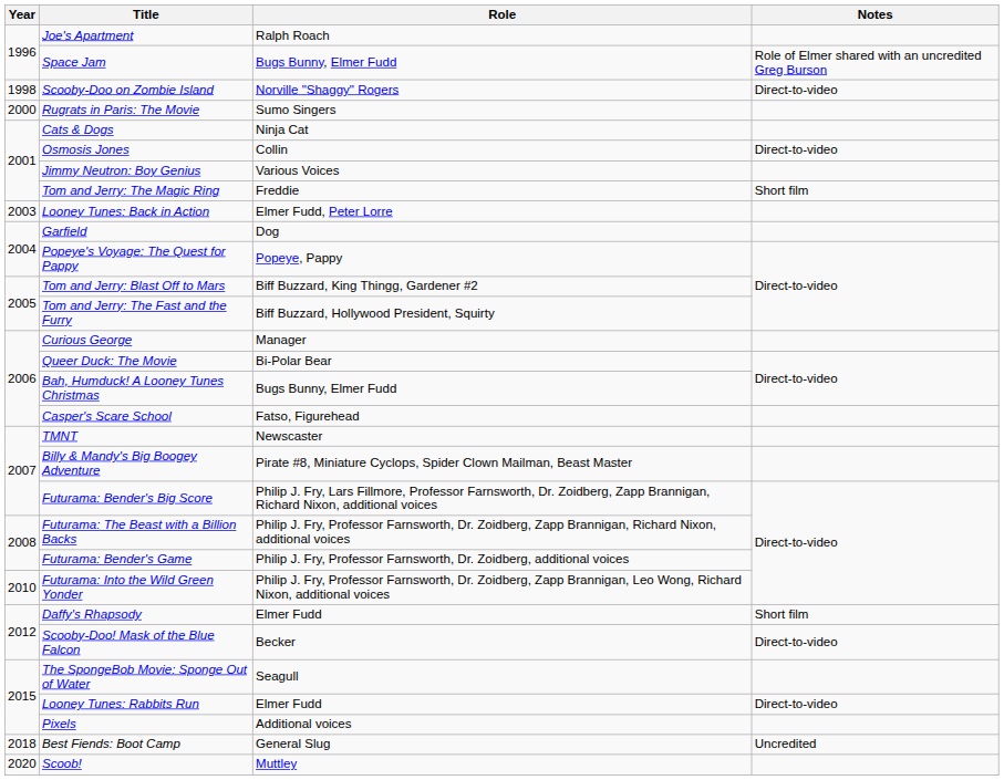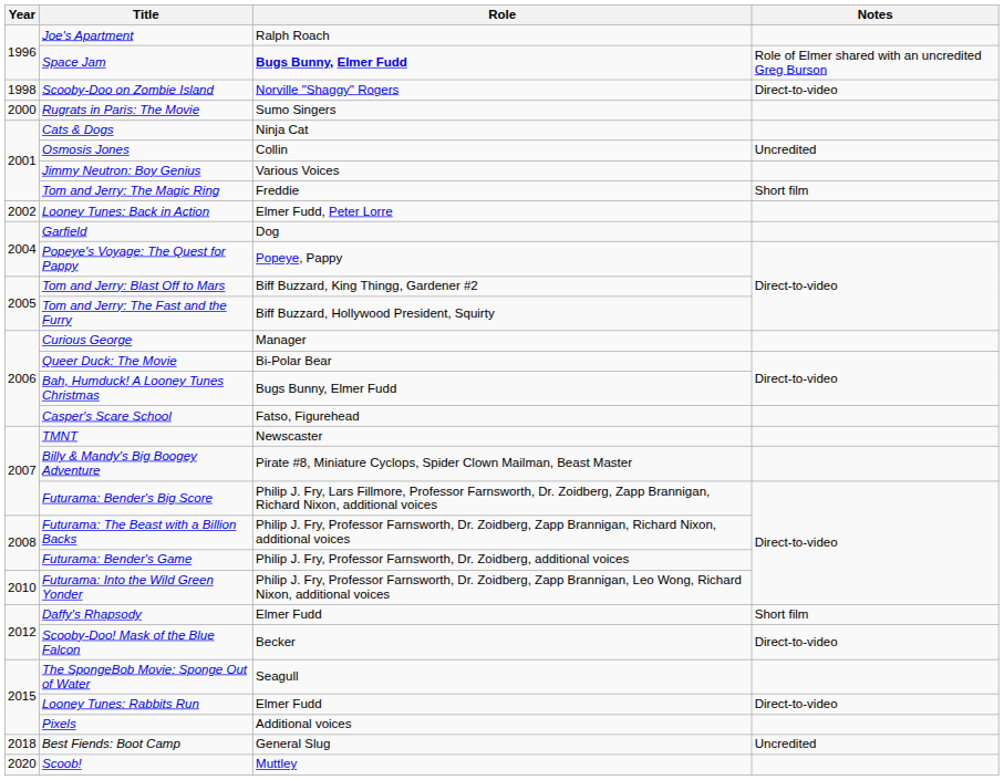Space Jam | Role: normal -> bold
Osmosis Jones | Notes: Direct-to-video -> Uncredited
Looney Tunes: Back in Action | Year: 2003 -> 2002
